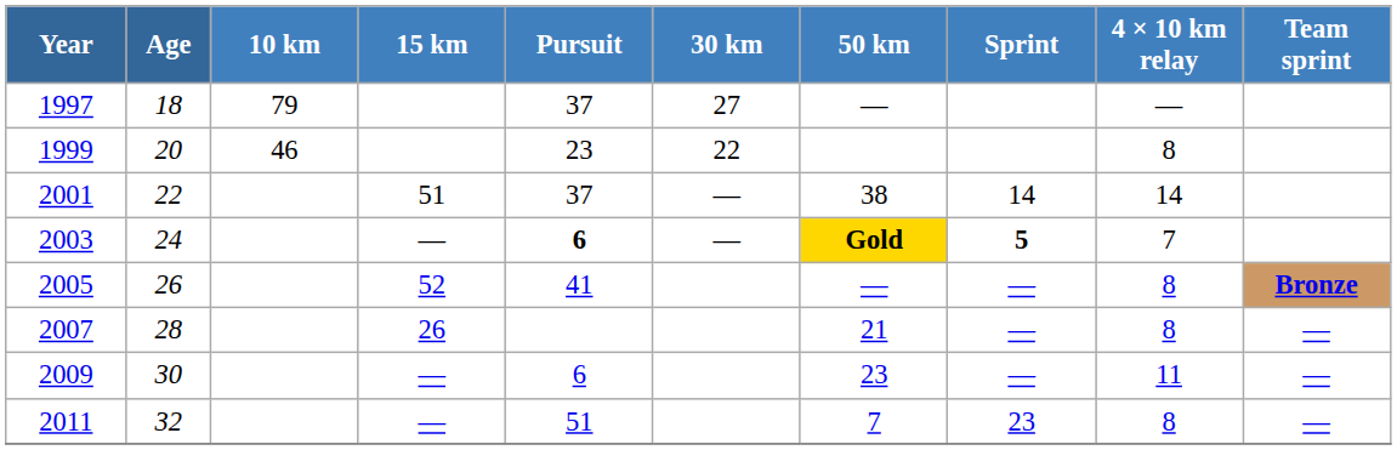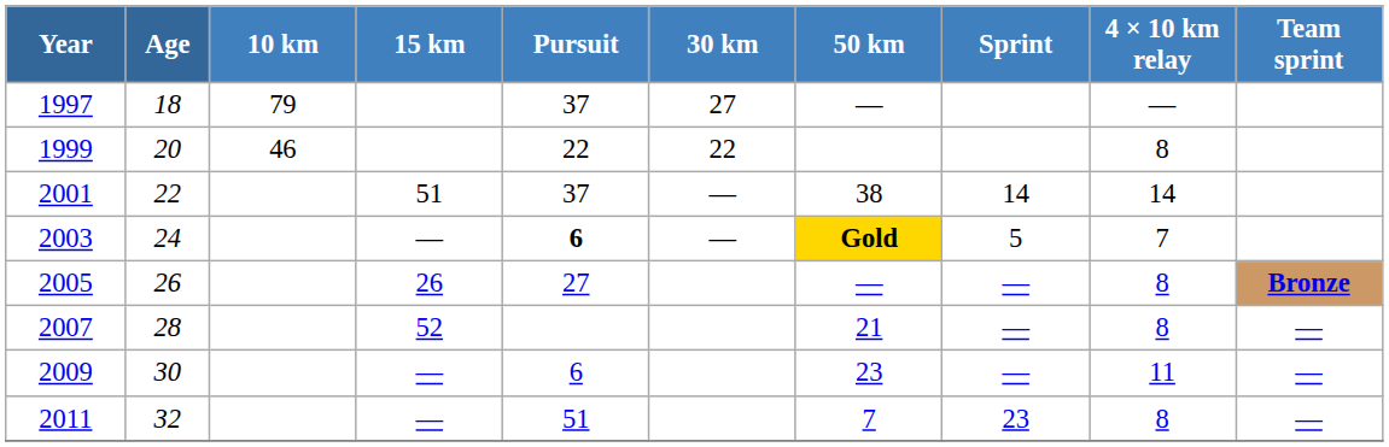1999 | Pursuit: 23 -> 22
2003 | Sprint: bold -> normal
2005 | 15 km: 52 -> 26
2005 | Pursuit: 41 -> 27
2007 | 15 km: 26 -> 52
